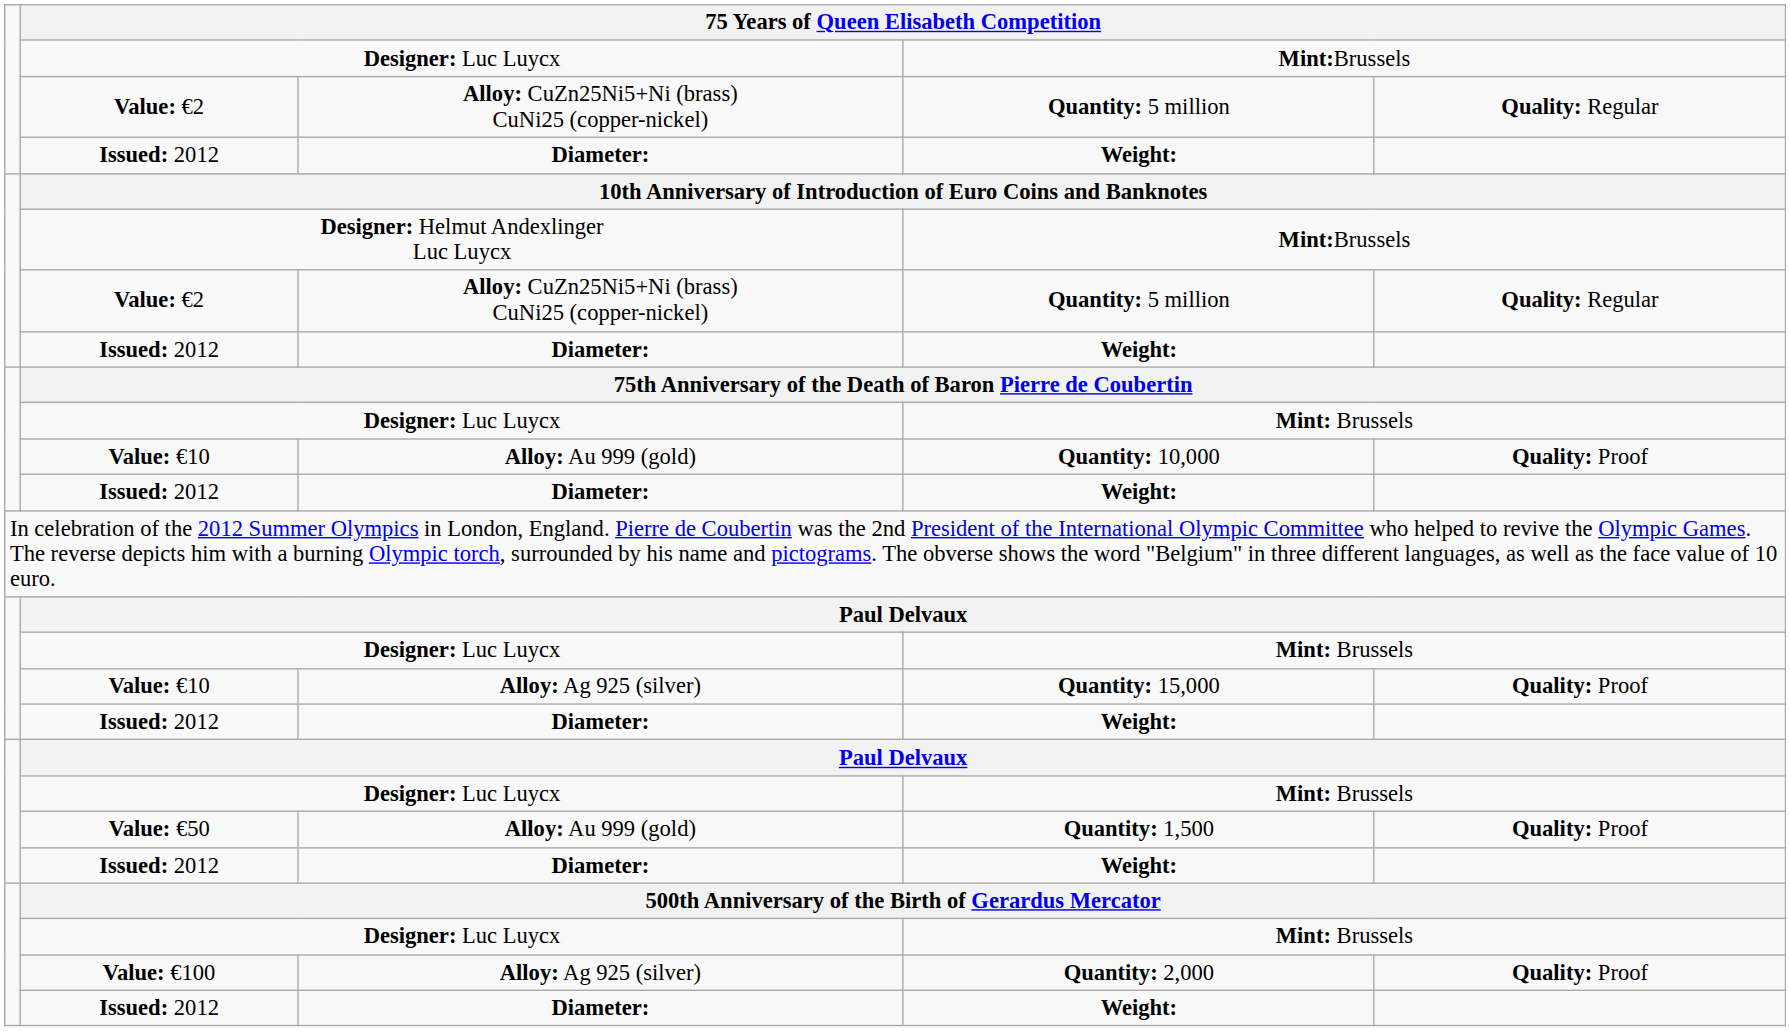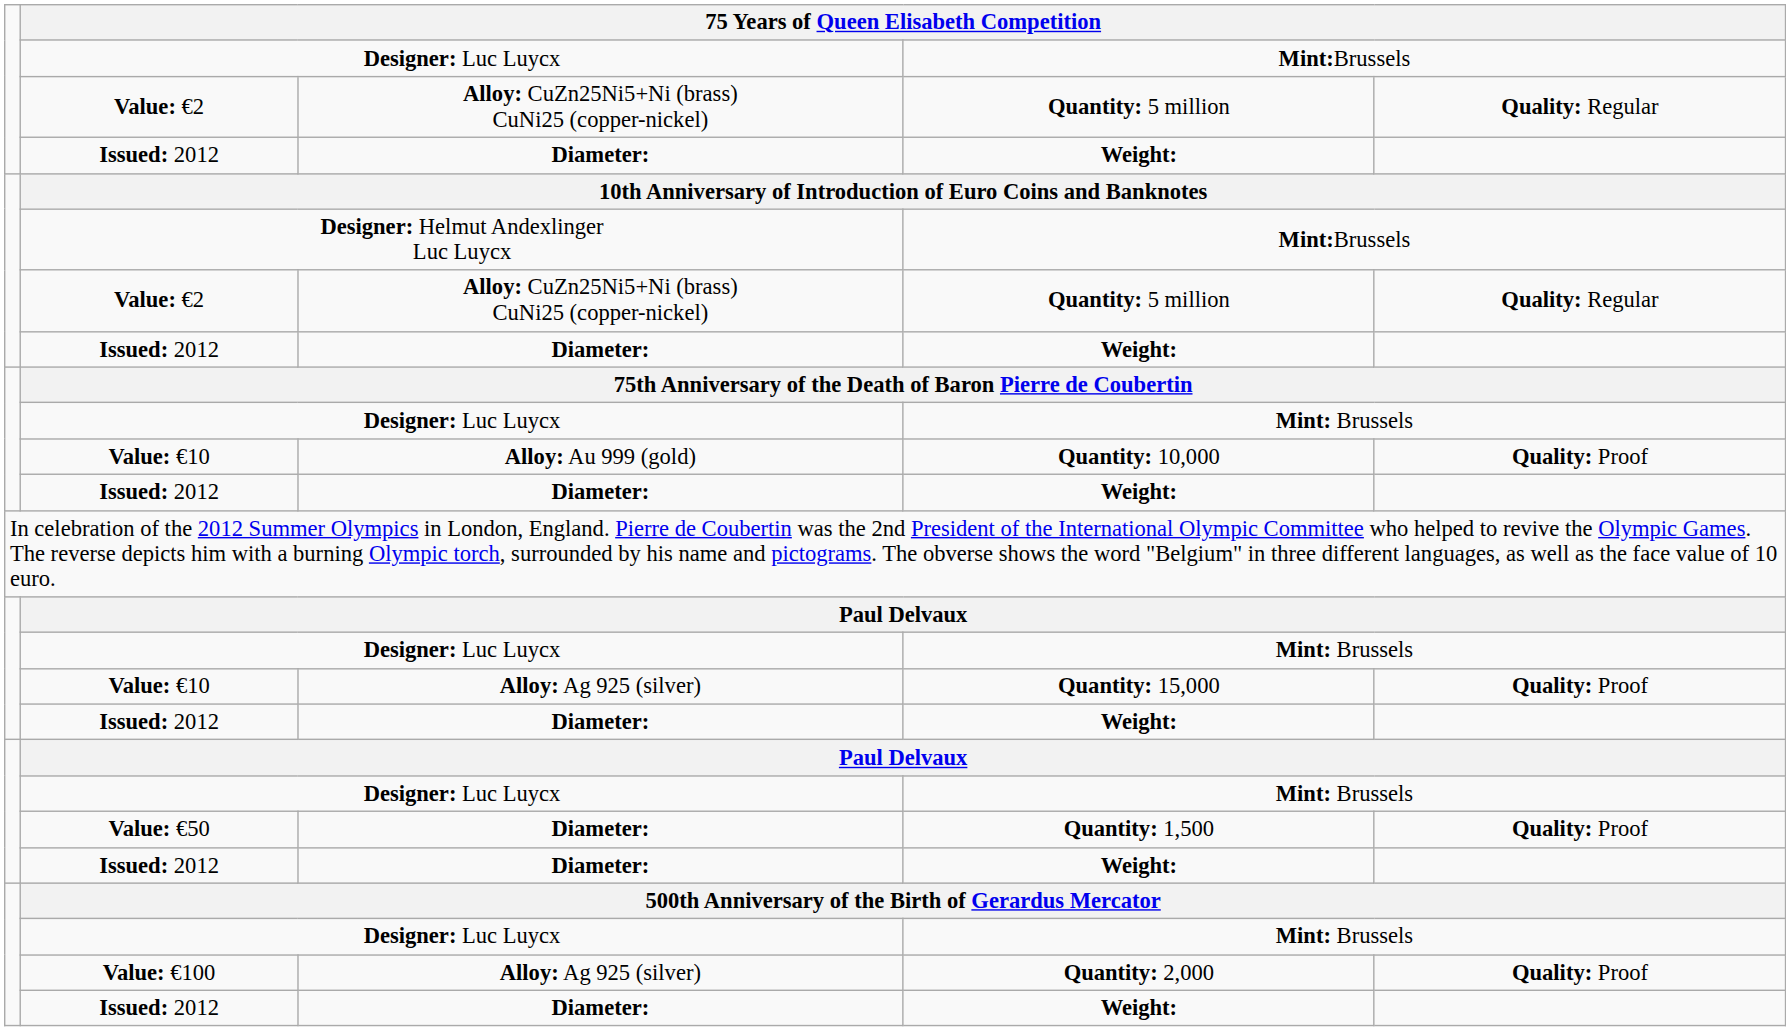Quantity: 1,500 | column 3: Alloy: Au 999 (gold) -> Diameter:
